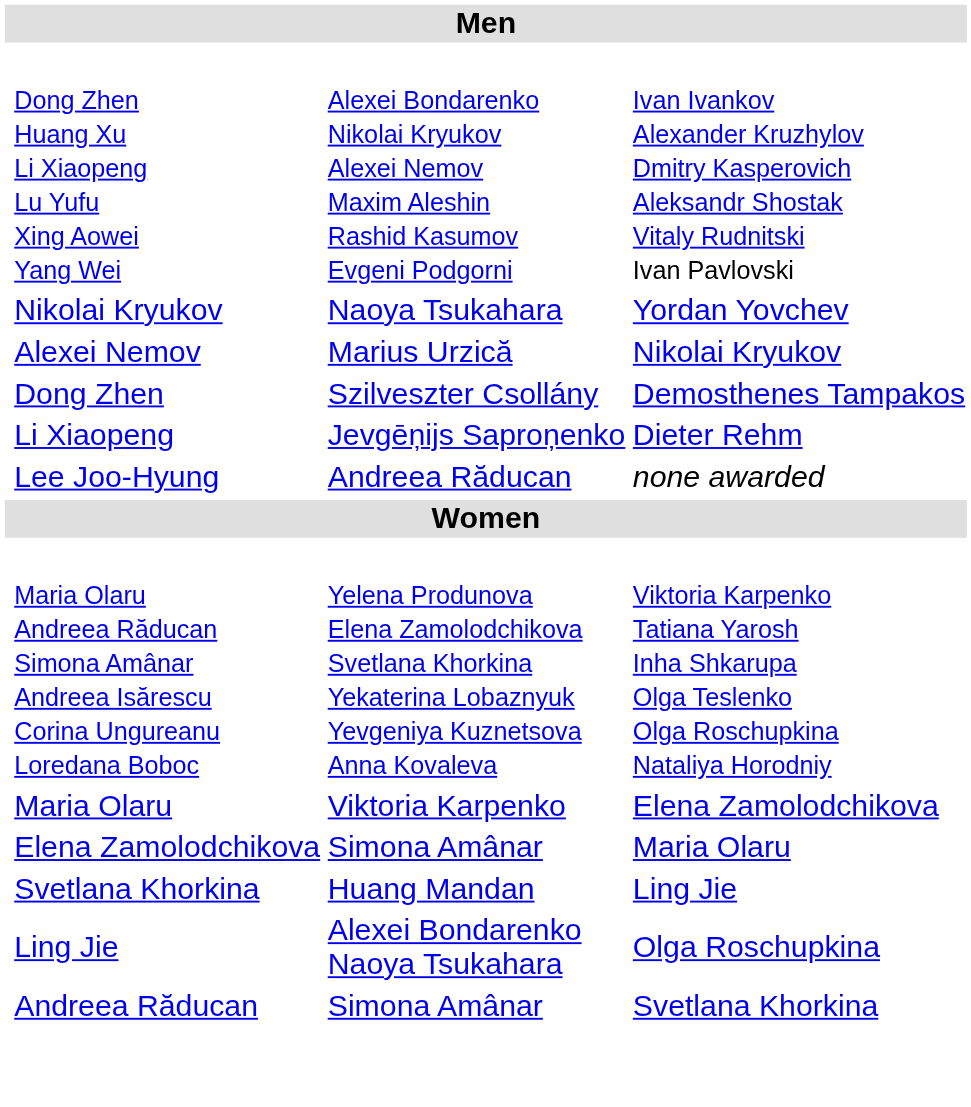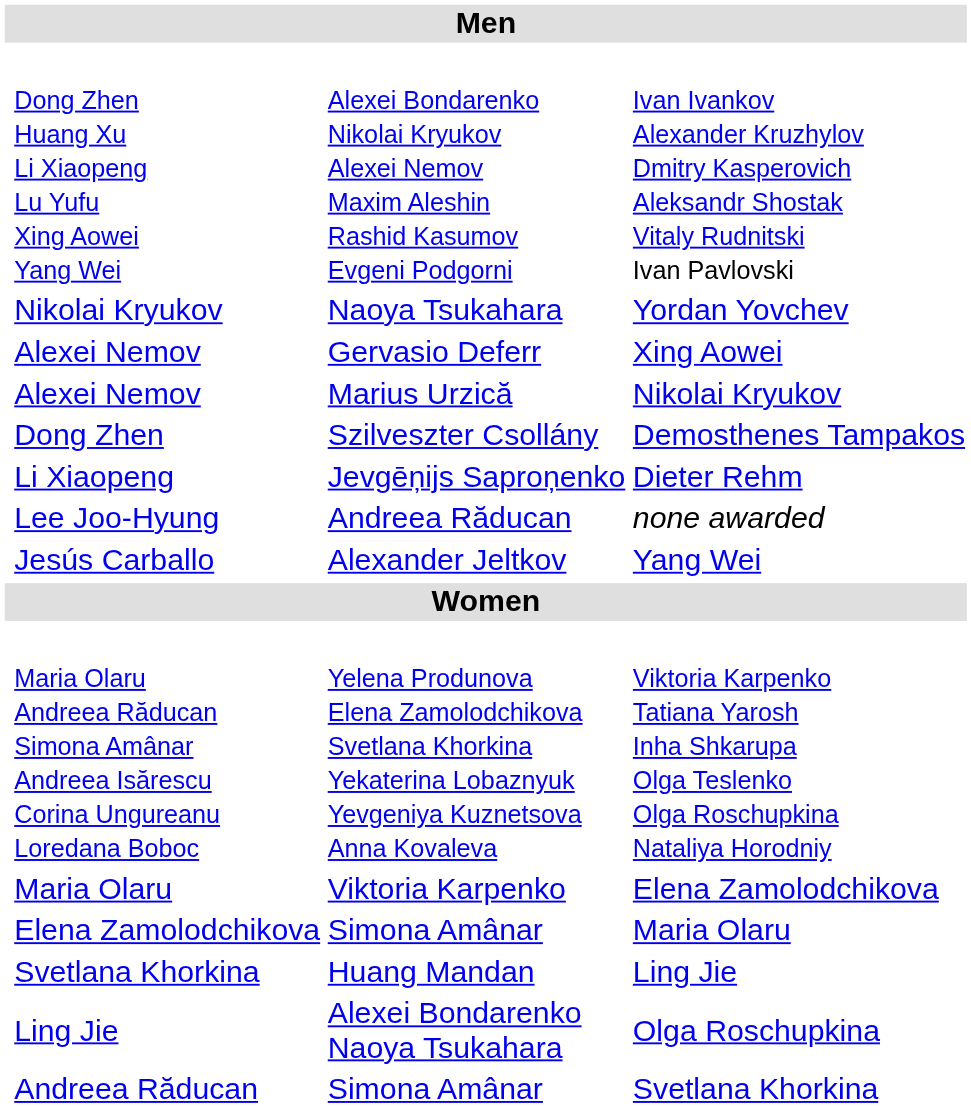+ row: Alexei Nemov | Gervasio Deferr | Xing Aowei
+ row: Jesús Carballo | Alexander Jeltkov | Yang Wei
